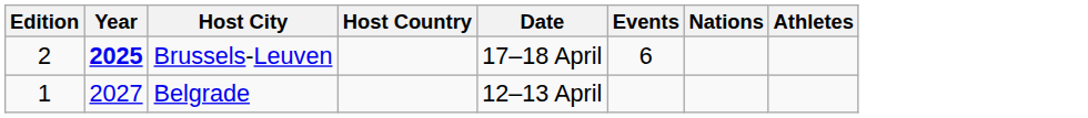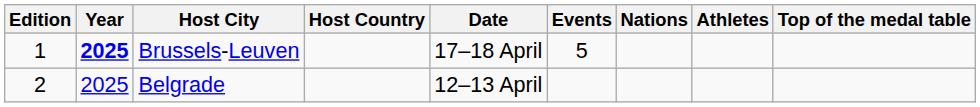+ column: Top of the medal table
Brussels-Leuven | Edition: 2 -> 1
Brussels-Leuven | Events: 6 -> 5
Belgrade | Edition: 1 -> 2
Belgrade | Year: 2027 -> 2025
